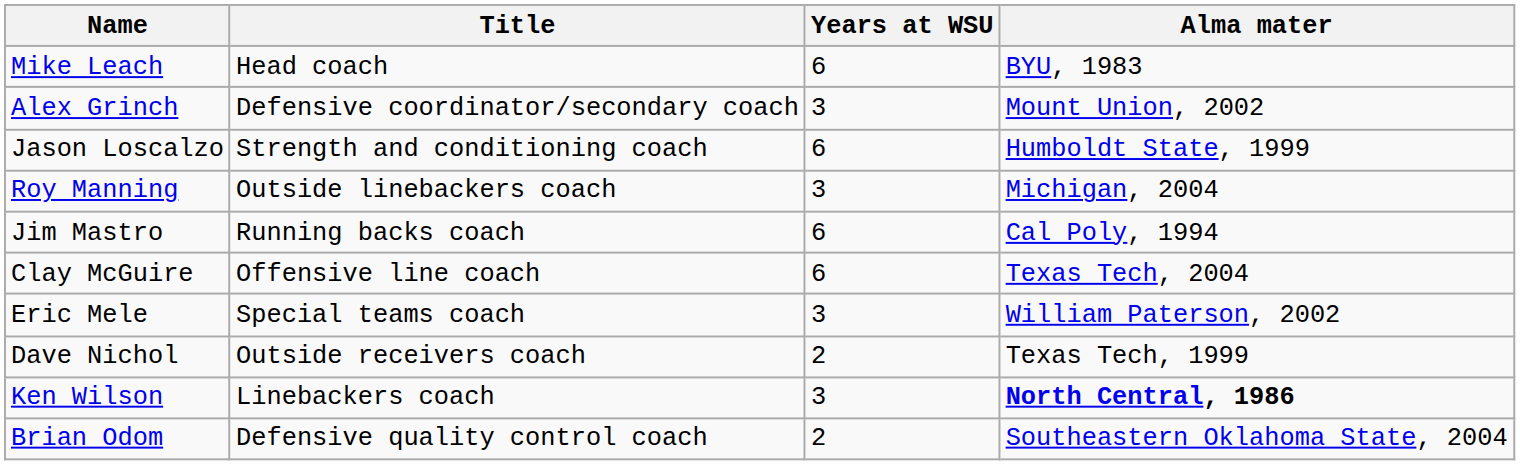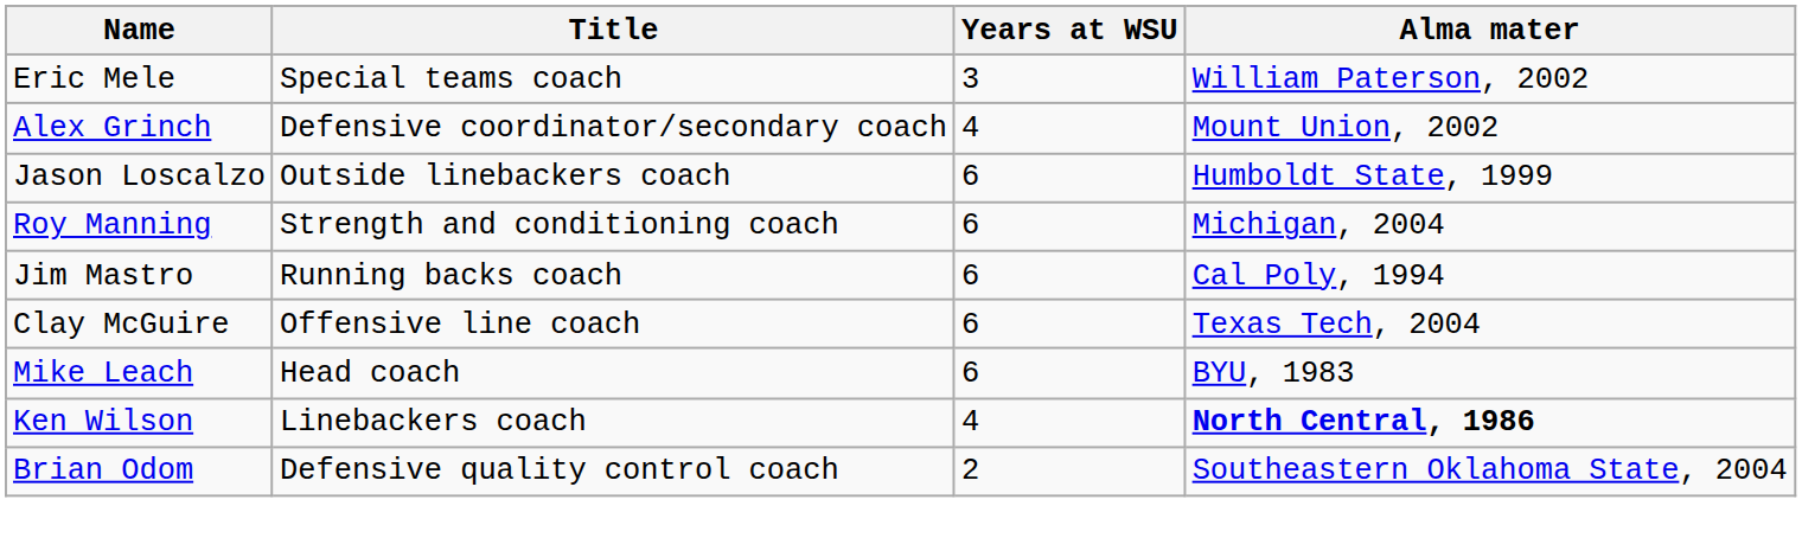rows swapped: Mike Leach <-> Eric Mele
Alex Grinch | Years at WSU: 3 -> 4
Jason Loscalzo | Title: Strength and conditioning coach -> Outside linebackers coach
Roy Manning | Title: Outside linebackers coach -> Strength and conditioning coach
Roy Manning | Years at WSU: 3 -> 6
- row: Dave Nichol | Outside receivers coach | 2 | Texas Tech, 1999
Ken Wilson | Years at WSU: 3 -> 4
